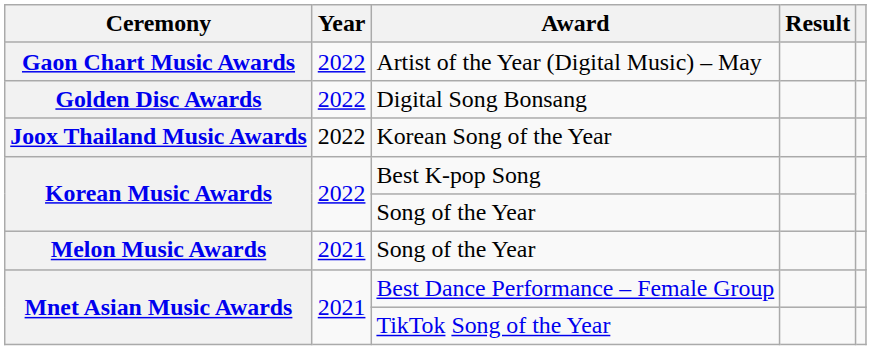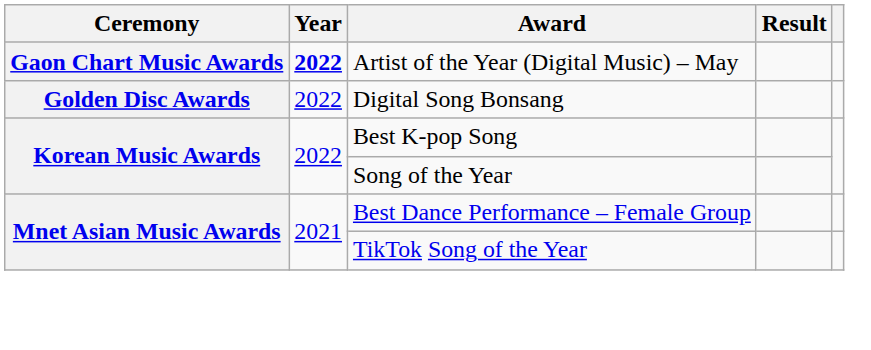Artist of the Year (Digital Music) – May | Year: normal -> bold
- row: Joox Thailand Music Awards | 2022 | Korean Song of the Year
- row: Melon Music Awards | 2021 | Song of the Year
